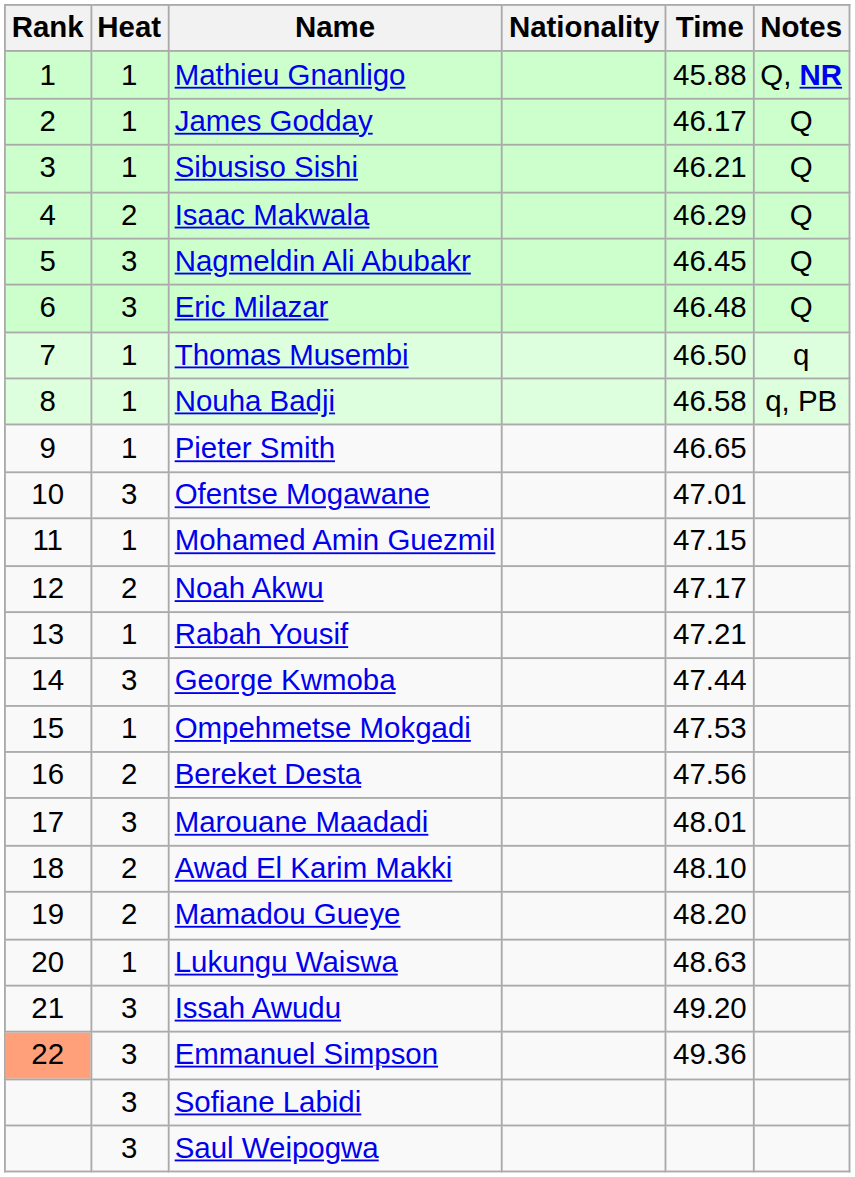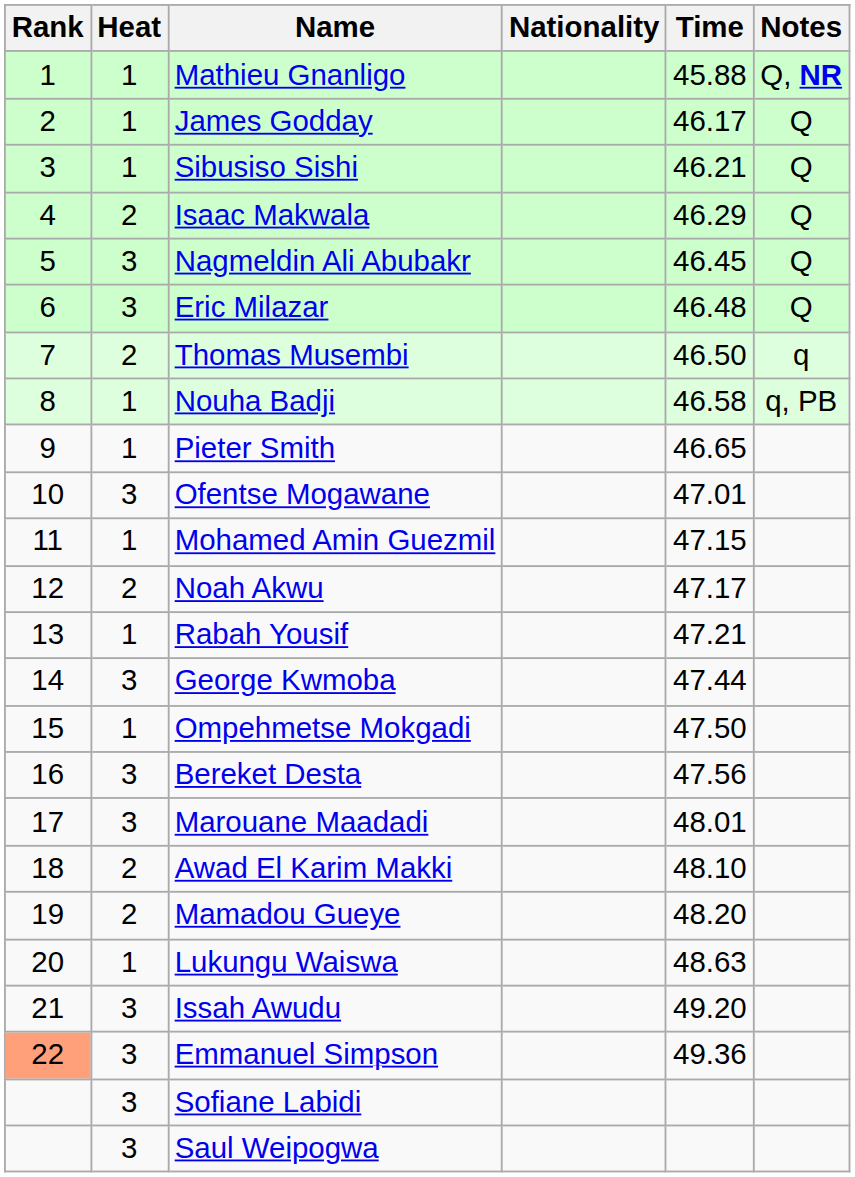Thomas Musembi | Heat: 1 -> 2
Ompehmetse Mokgadi | Time: 47.53 -> 47.50
Bereket Desta | Heat: 2 -> 3
